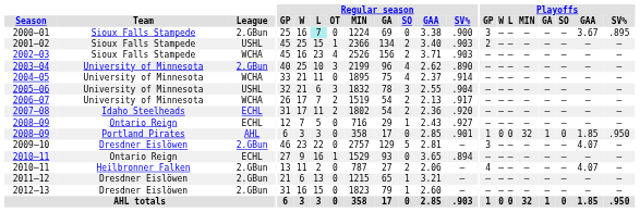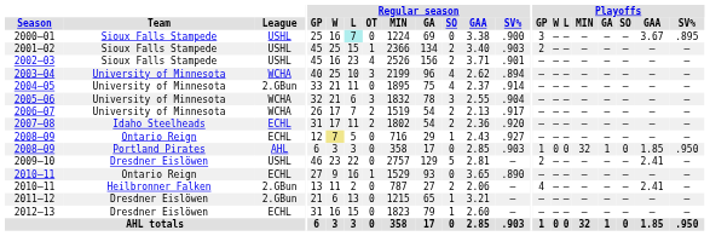2000–01 | League: 2.GBun -> USHL
2002–03 | League: WCHA -> USHL
2002–03 | Regular season / SV%: .903 -> .901
2003–04 | League: 2.GBun -> WCHA
2003–04 | Regular season / SV%: .890 -> .894
2004–05 | League: WCHA -> 2.GBun
2005–06 | League: USHL -> WCHA
2008–09 / Ontario Reign | Regular season / W: no background -> khaki background
2008–09 / Portland Pirates | Regular season / SV%: .901 -> .903
2009–10 | League: 2.GBun -> USHL
2009–10 | Playoffs / GP: 3 -> 2
2009–10 | Playoffs / GAA: 4.07 -> 2.41
2010–11 / Ontario Reign | Regular season / SV%: .894 -> .890
2010–11 / Heilbronner Falken | Playoffs / GAA: 4.07 -> 2.41
2012–13 | League: 2.GBun -> ECHL
